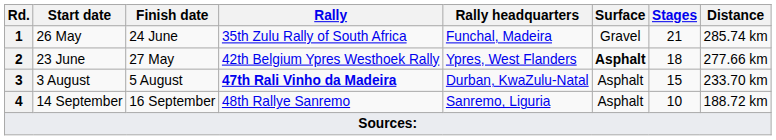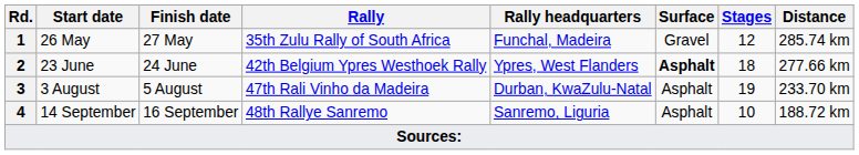26 May | Finish date: 24 June -> 27 May
26 May | Stages: 21 -> 12
23 June | Finish date: 27 May -> 24 June
3 August | Rally: bold -> normal
3 August | Stages: 15 -> 19
